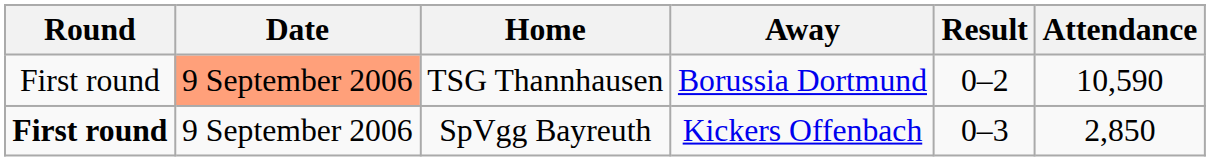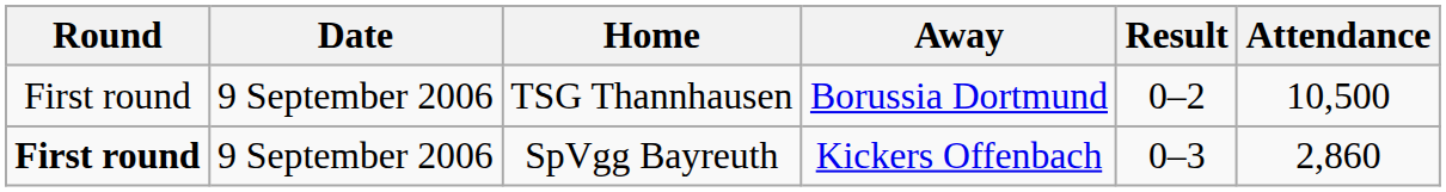TSG Thannhausen | Date: lightsalmon background -> no background
TSG Thannhausen | Attendance: 10,590 -> 10,500
SpVgg Bayreuth | Attendance: 2,850 -> 2,860
